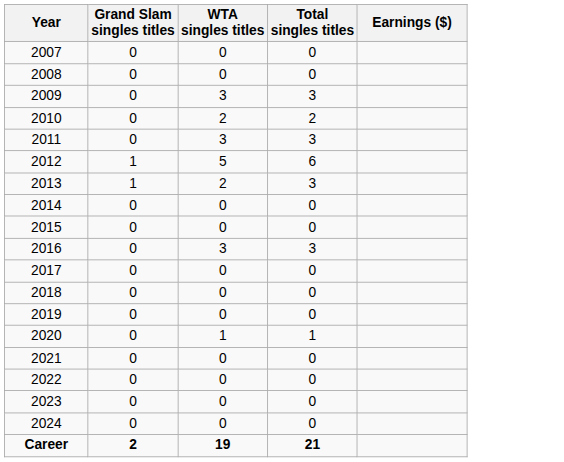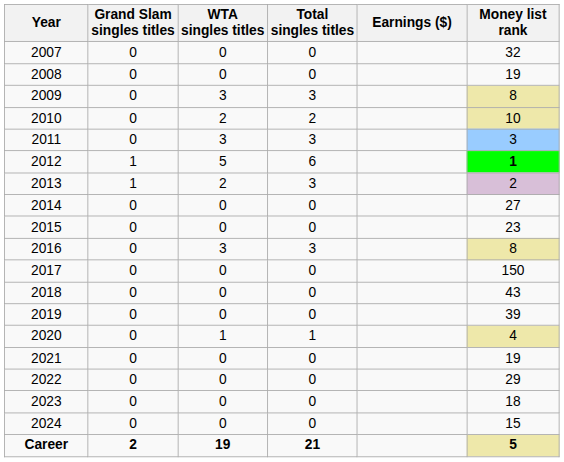+ column: Money list rank | 32 | 19 | 8 | 10 | 3 | 1 | 2 | 27 | 23 | 8 | 150 | 43 | 39 | 4 | 19 | 29 | 18 | 15 | 5
